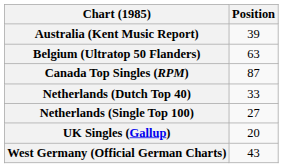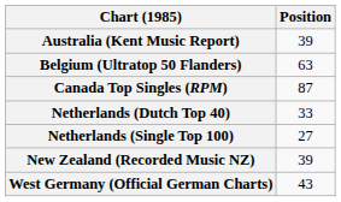+ row: New Zealand (Recorded Music NZ) | 39
- row: UK Singles (Gallup) | 20
